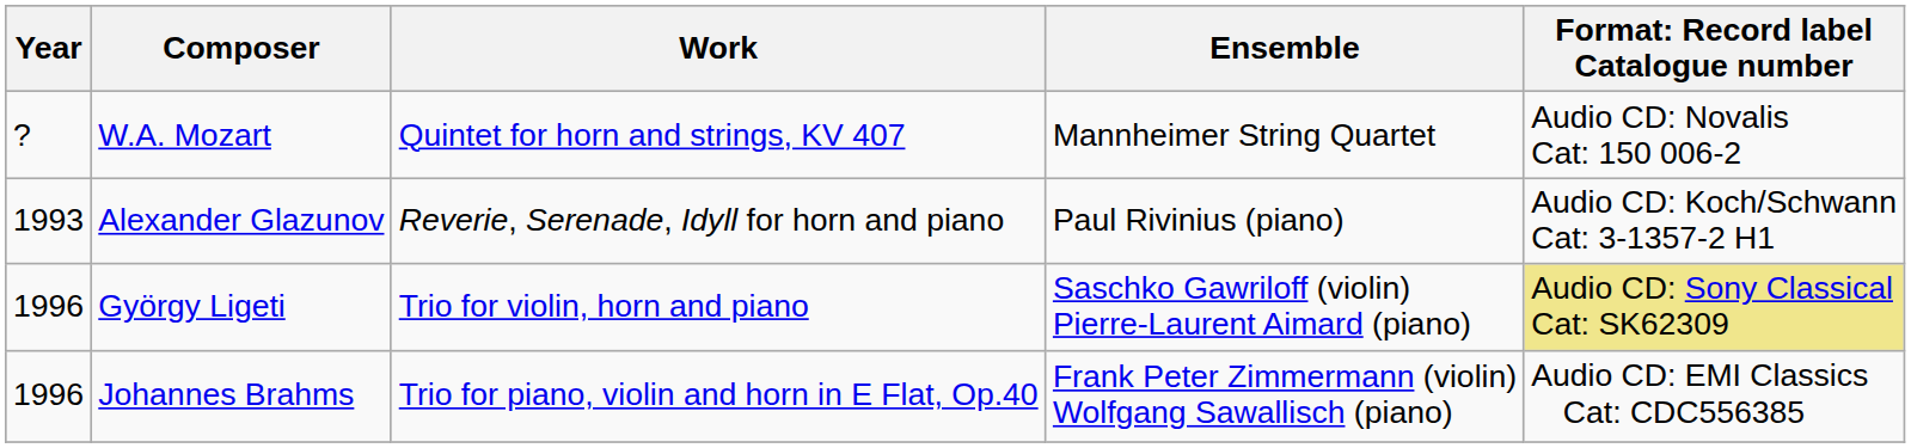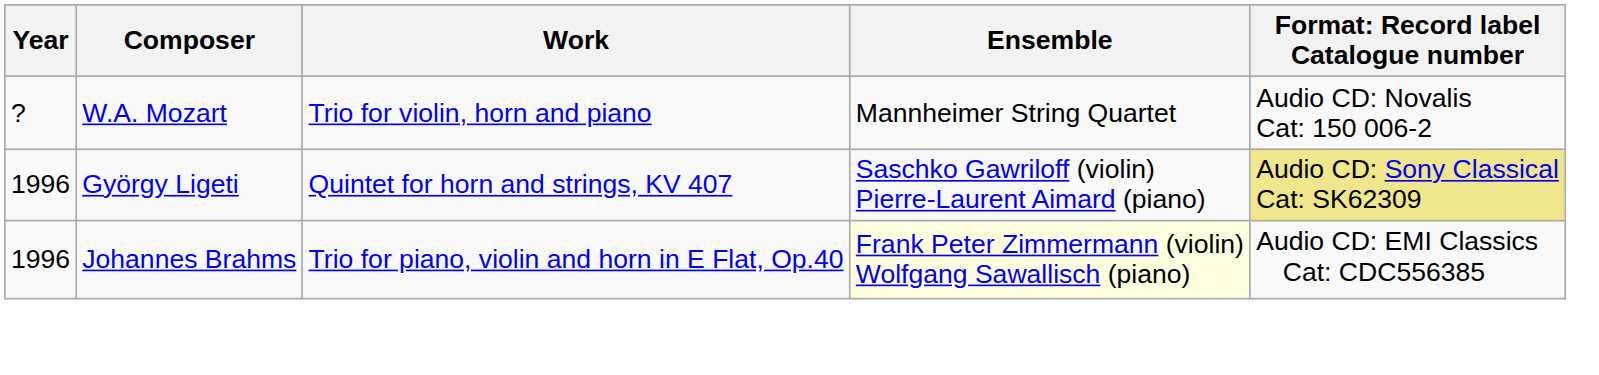W.A. Mozart | Work: Quintet for horn and strings, KV 407 -> Trio for violin, horn and piano
- row: 1993 | Alexander Glazunov | Reverie, Serenade, Idyll for horn and piano | Paul Rivinius (piano) | Audio CD: Koch/Schwann Cat: 3-1357-2 H1
György Ligeti | Work: Trio for violin, horn and piano -> Quintet for horn and strings, KV 407
Johannes Brahms | Ensemble: no background -> lightyellow background
